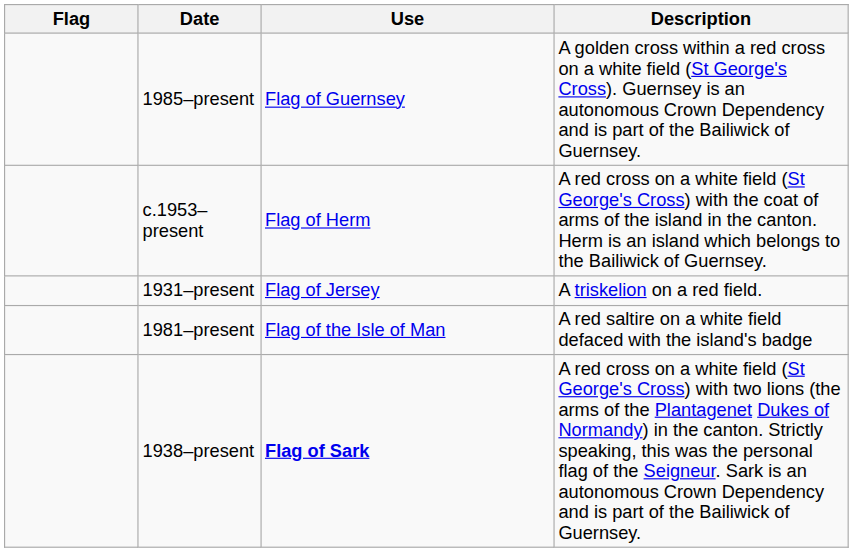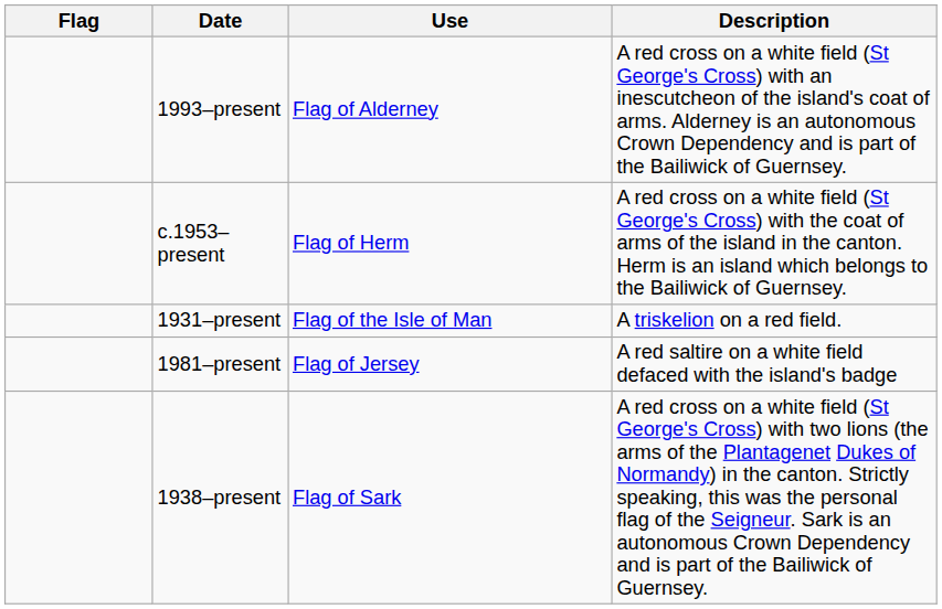+ row: 1993–present | Flag of Alderney | A red cross on a white field (St George's Cross) with an inescutcheon of the island's coat of arms. Alderney is an autonomous Crown Dependency and is part of the Bailiwick of Guernsey.
- row: 1985–present | Flag of Guernsey | A golden cross within a red cross on a white field (St George's Cross). Guernsey is an autonomous Crown Dependency and is part of the Bailiwick of Guernsey.
1931–present | Use: Flag of Jersey -> Flag of the Isle of Man
1981–present | Use: Flag of the Isle of Man -> Flag of Jersey
1938–present | Use: bold -> normal
